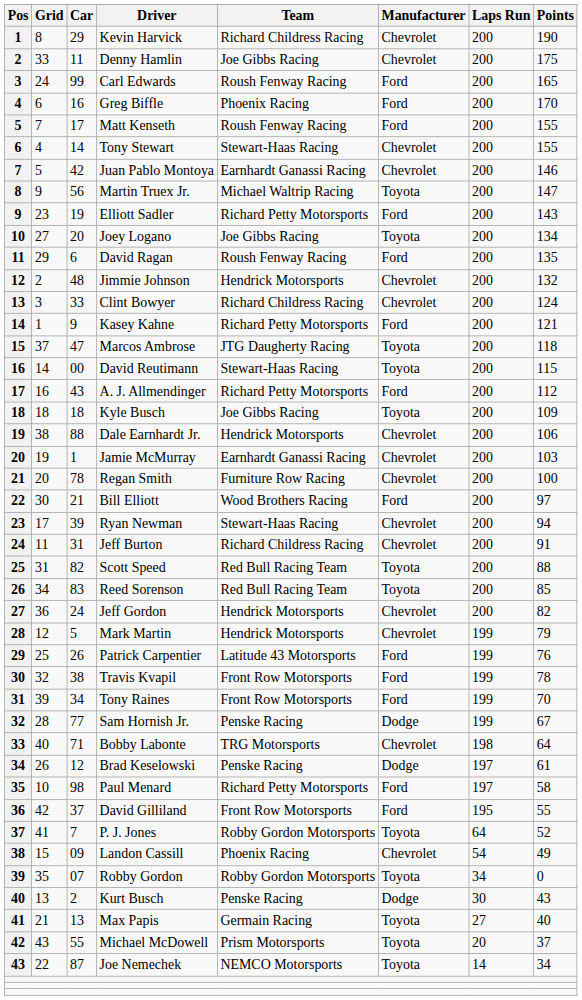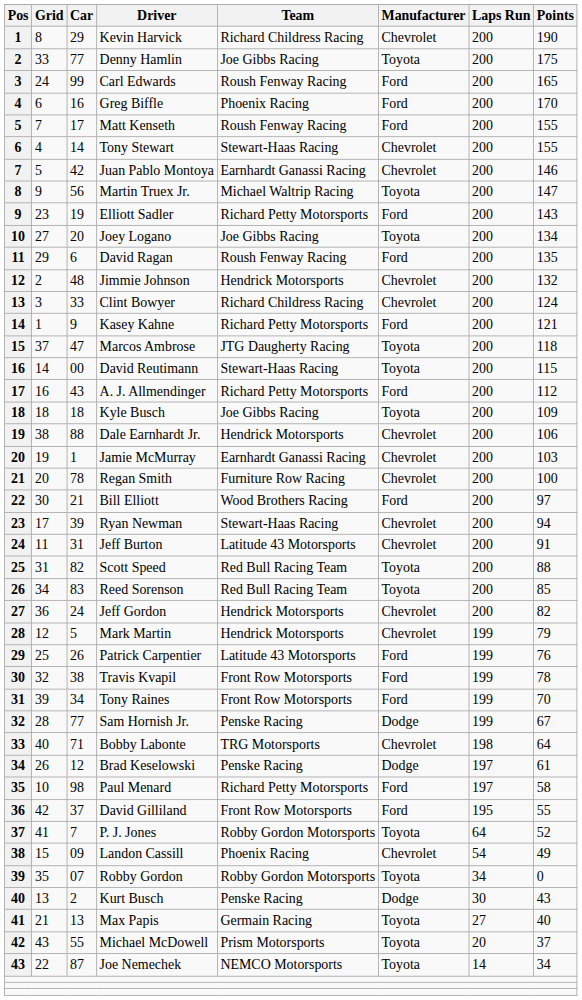Denny Hamlin | Car: 11 -> 77
Denny Hamlin | Manufacturer: Chevrolet -> Toyota
Jeff Burton | Team: Richard Childress Racing -> Latitude 43 Motorsports
